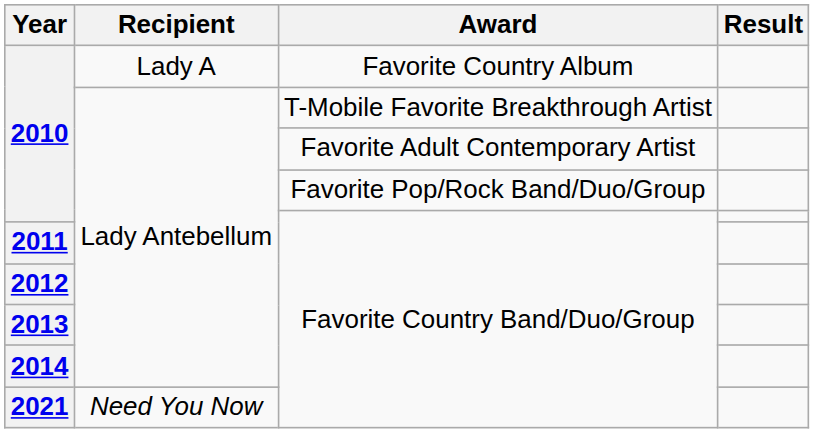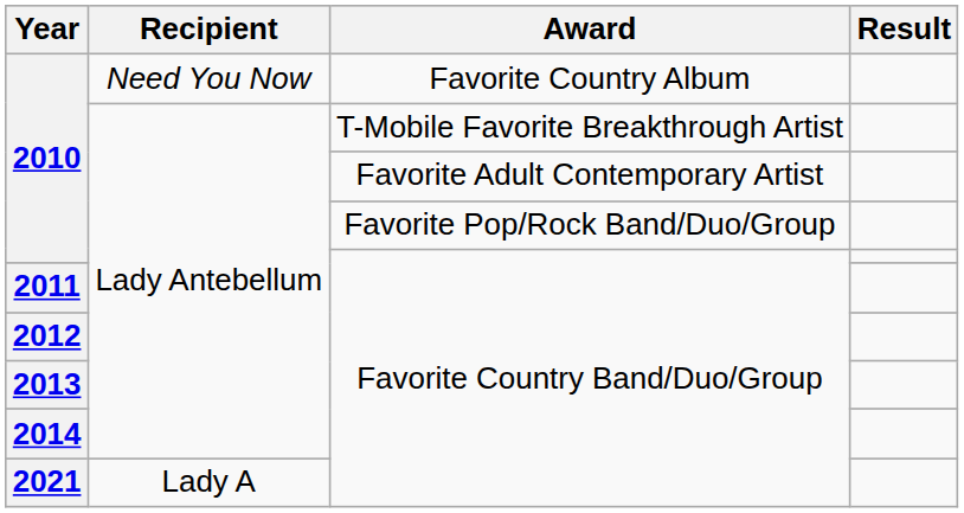2010 / Favorite Country Album | Recipient: Lady A -> Need You Now
2021 | Recipient: Need You Now -> Lady A
